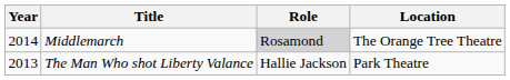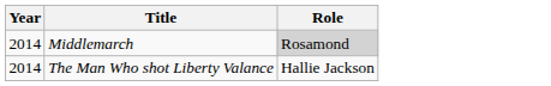- column: Location | The Orange Tree Theatre | Park Theatre
The Man Who shot Liberty Valance | Year: 2013 -> 2014
